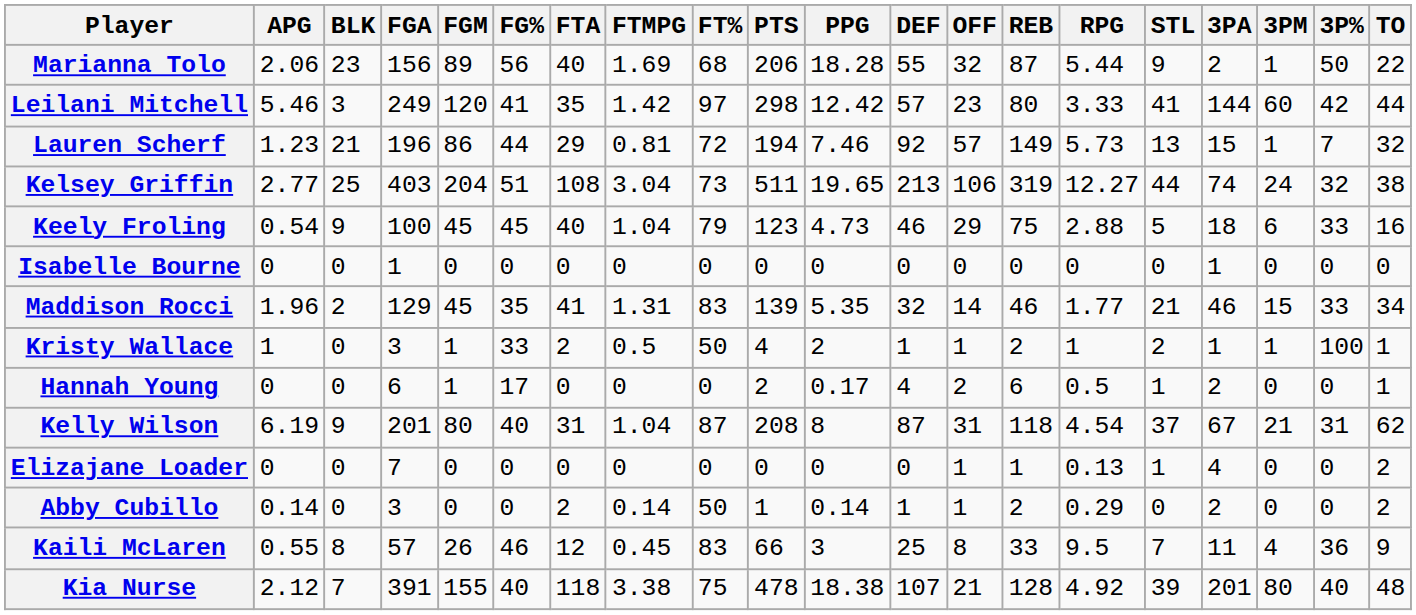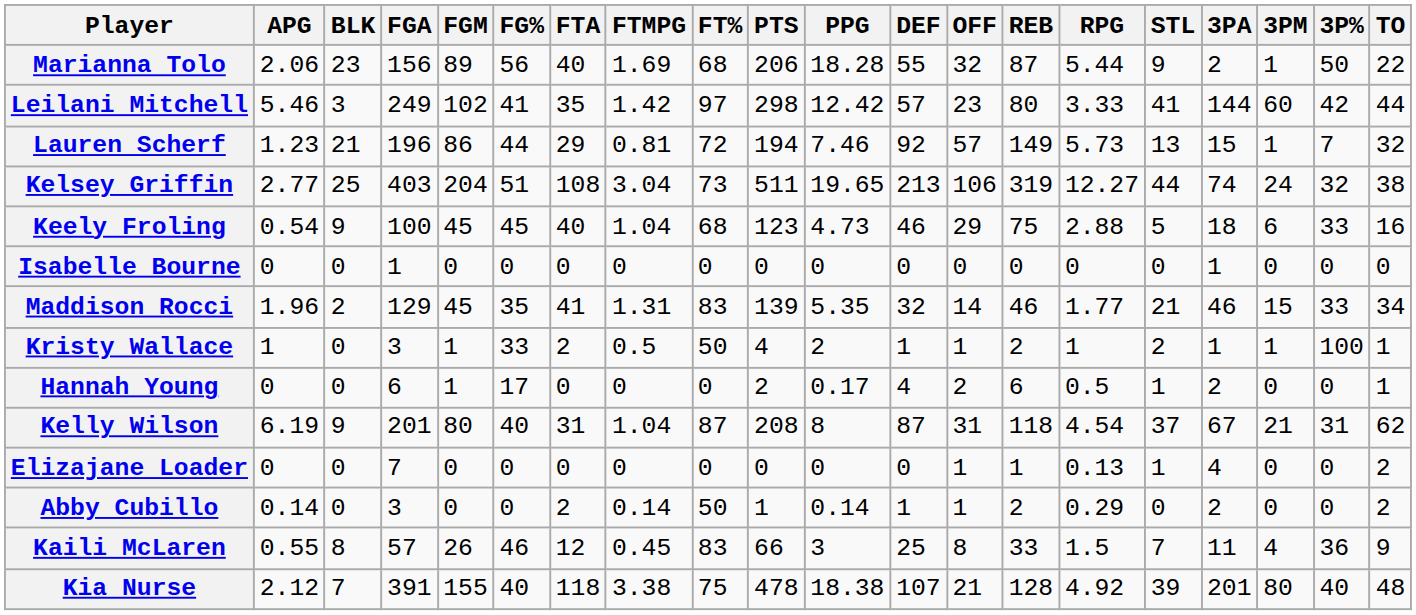Leilani Mitchell | FGM: 120 -> 102
Keely Froling | FT%: 79 -> 68
Kaili McLaren | RPG: 9.5 -> 1.5
